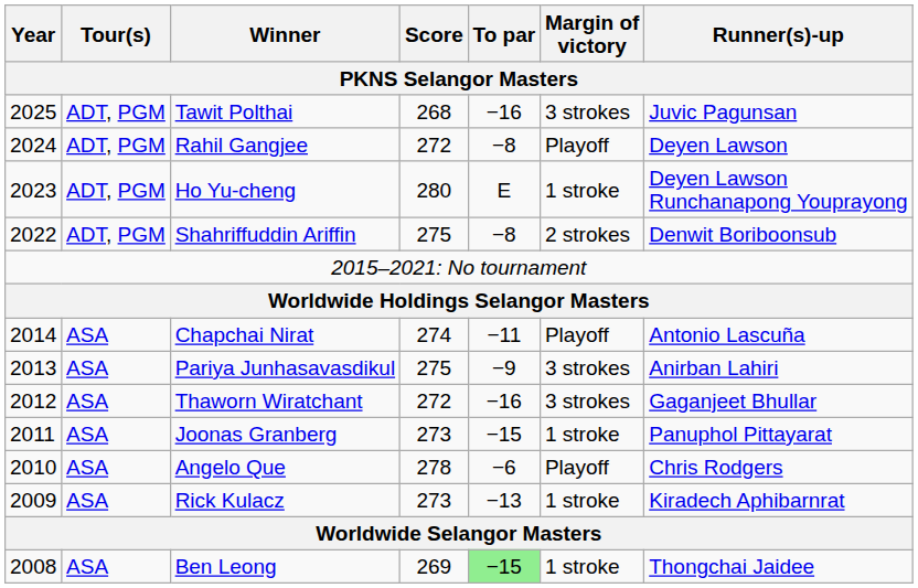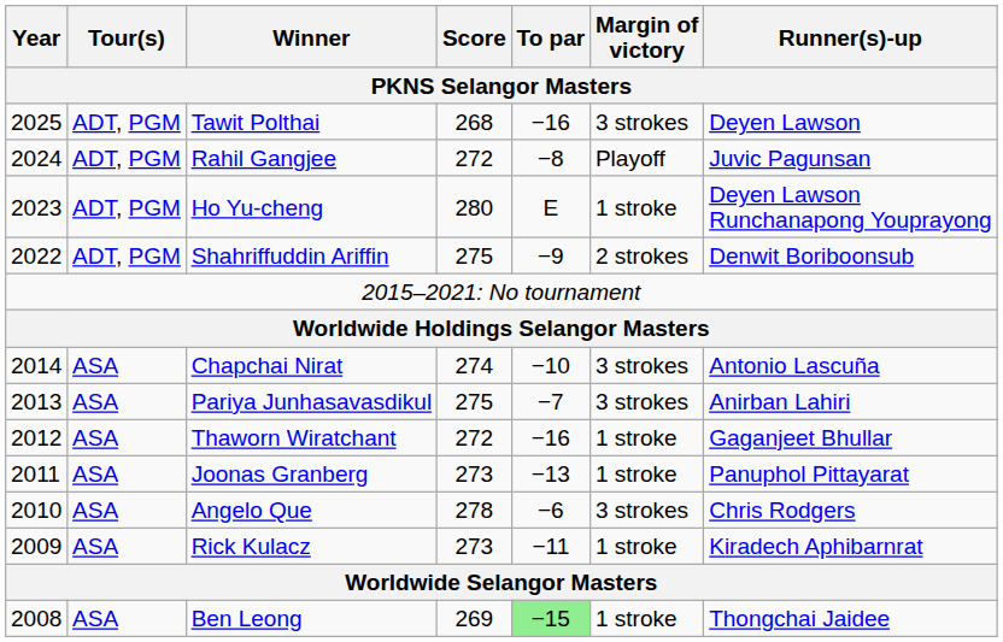Tawit Polthai | Runner(s)-up: Juvic Pagunsan -> Deyen Lawson
Rahil Gangjee | Runner(s)-up: Deyen Lawson -> Juvic Pagunsan
Shahriffuddin Ariffin | To par: −8 -> −9
Chapchai Nirat | To par: −11 -> −10
Chapchai Nirat | Margin of victory: Playoff -> 3 strokes
Pariya Junhasavasdikul | To par: −9 -> −7
Thaworn Wiratchant | Margin of victory: 3 strokes -> 1 stroke
Joonas Granberg | To par: −15 -> −13
Angelo Que | Margin of victory: Playoff -> 3 strokes
Rick Kulacz | To par: −13 -> −11
